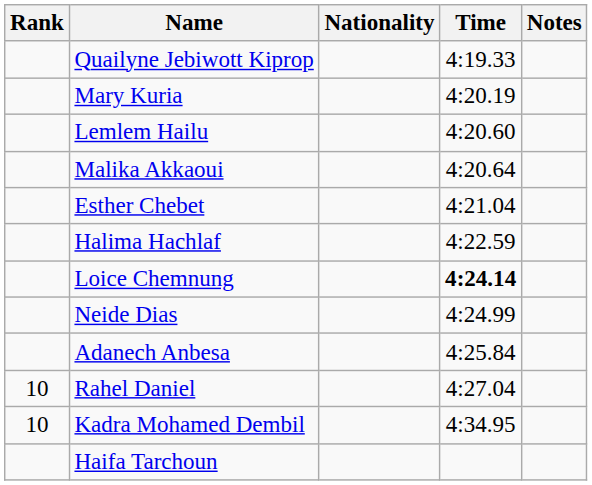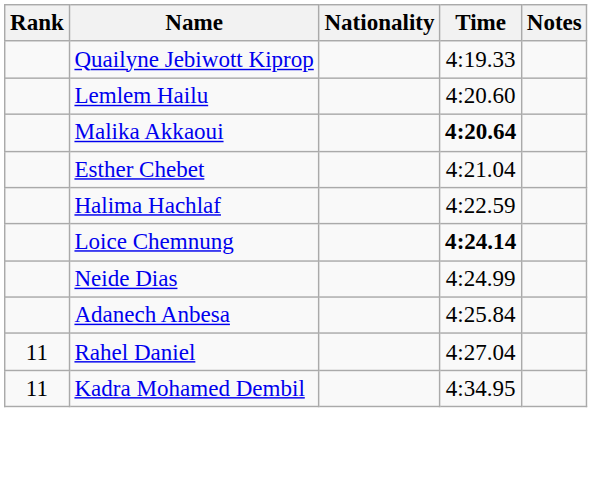- row: Mary Kuria | 4:20.19
Malika Akkaoui | Time: normal -> bold
Rahel Daniel | Rank: 10 -> 11
Kadra Mohamed Dembil | Rank: 10 -> 11
- row: Haifa Tarchoun
